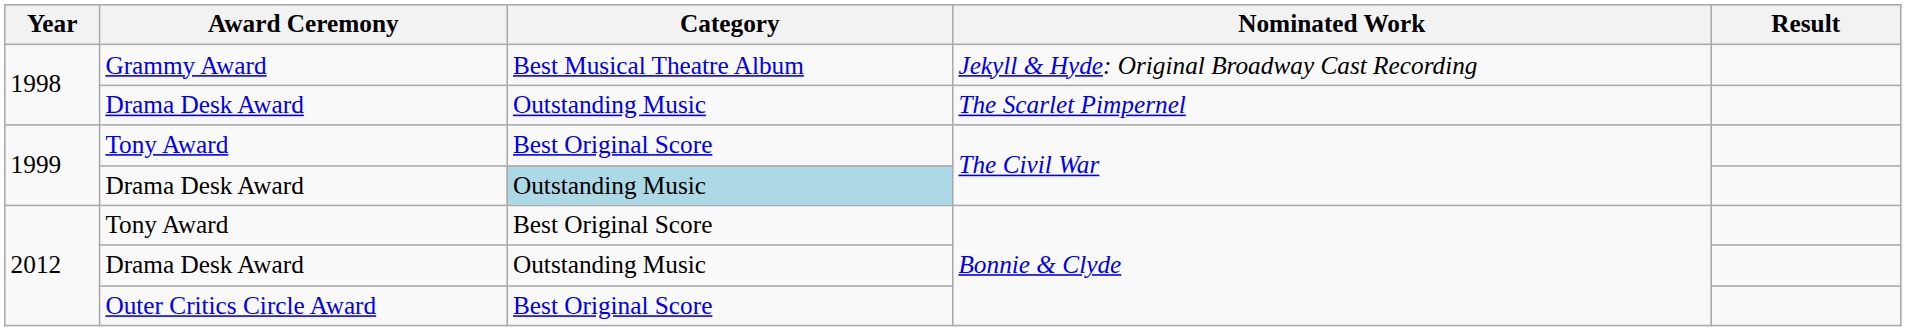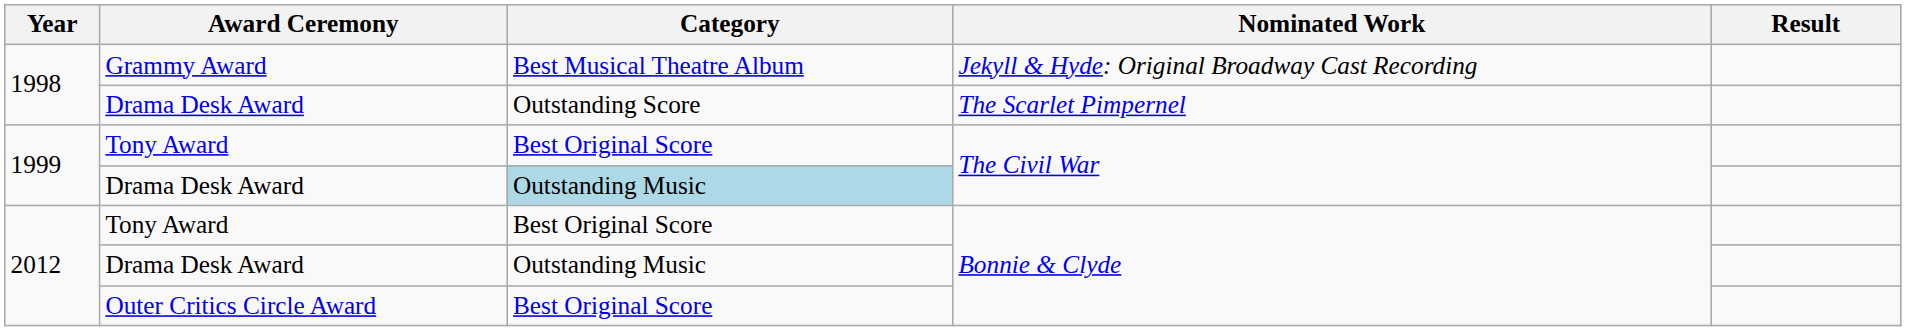Drama Desk Award / The Scarlet Pimpernel | Category: Outstanding Music -> Outstanding Score
